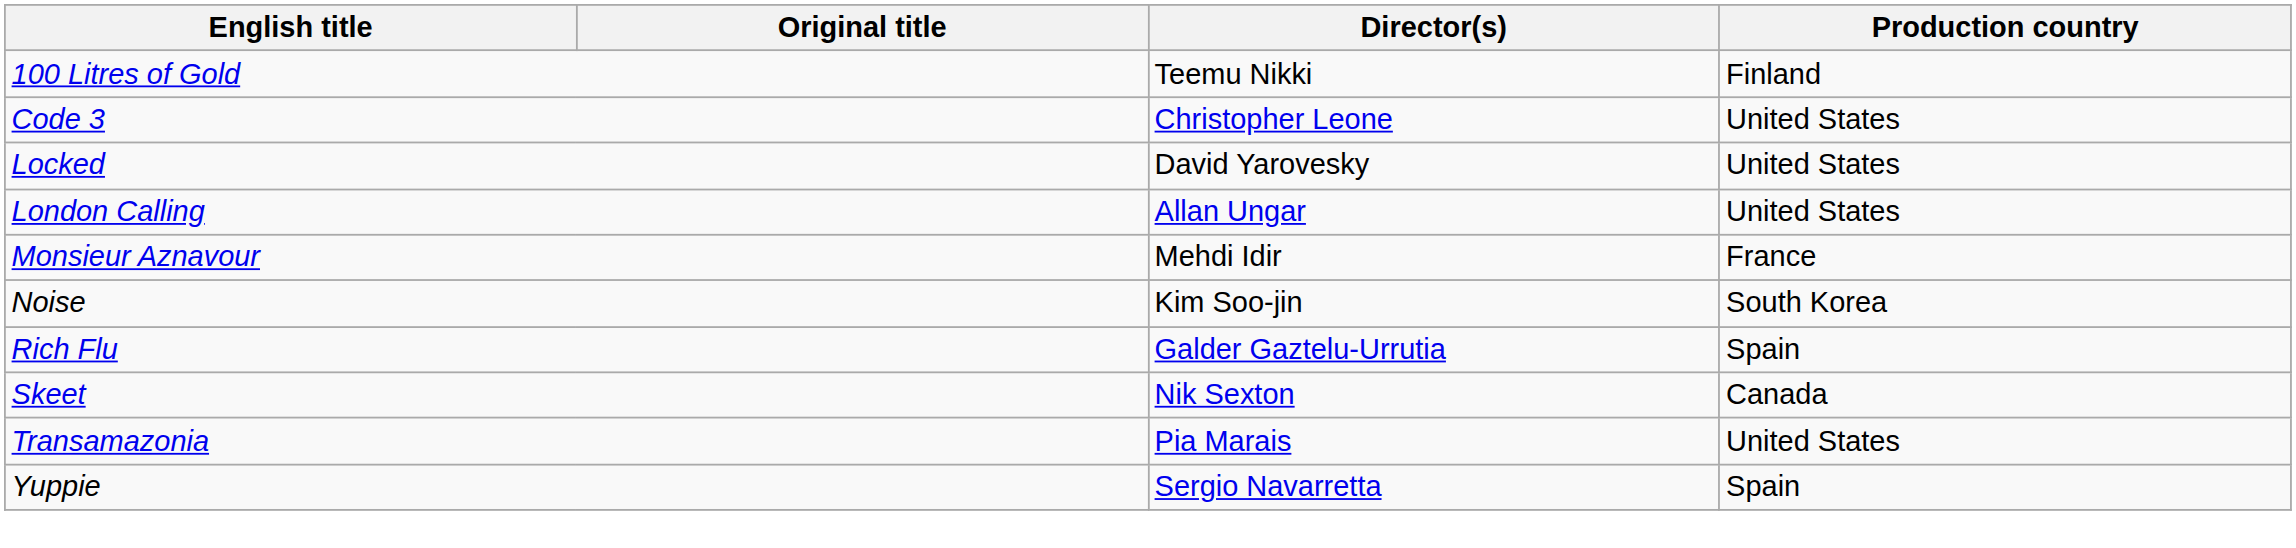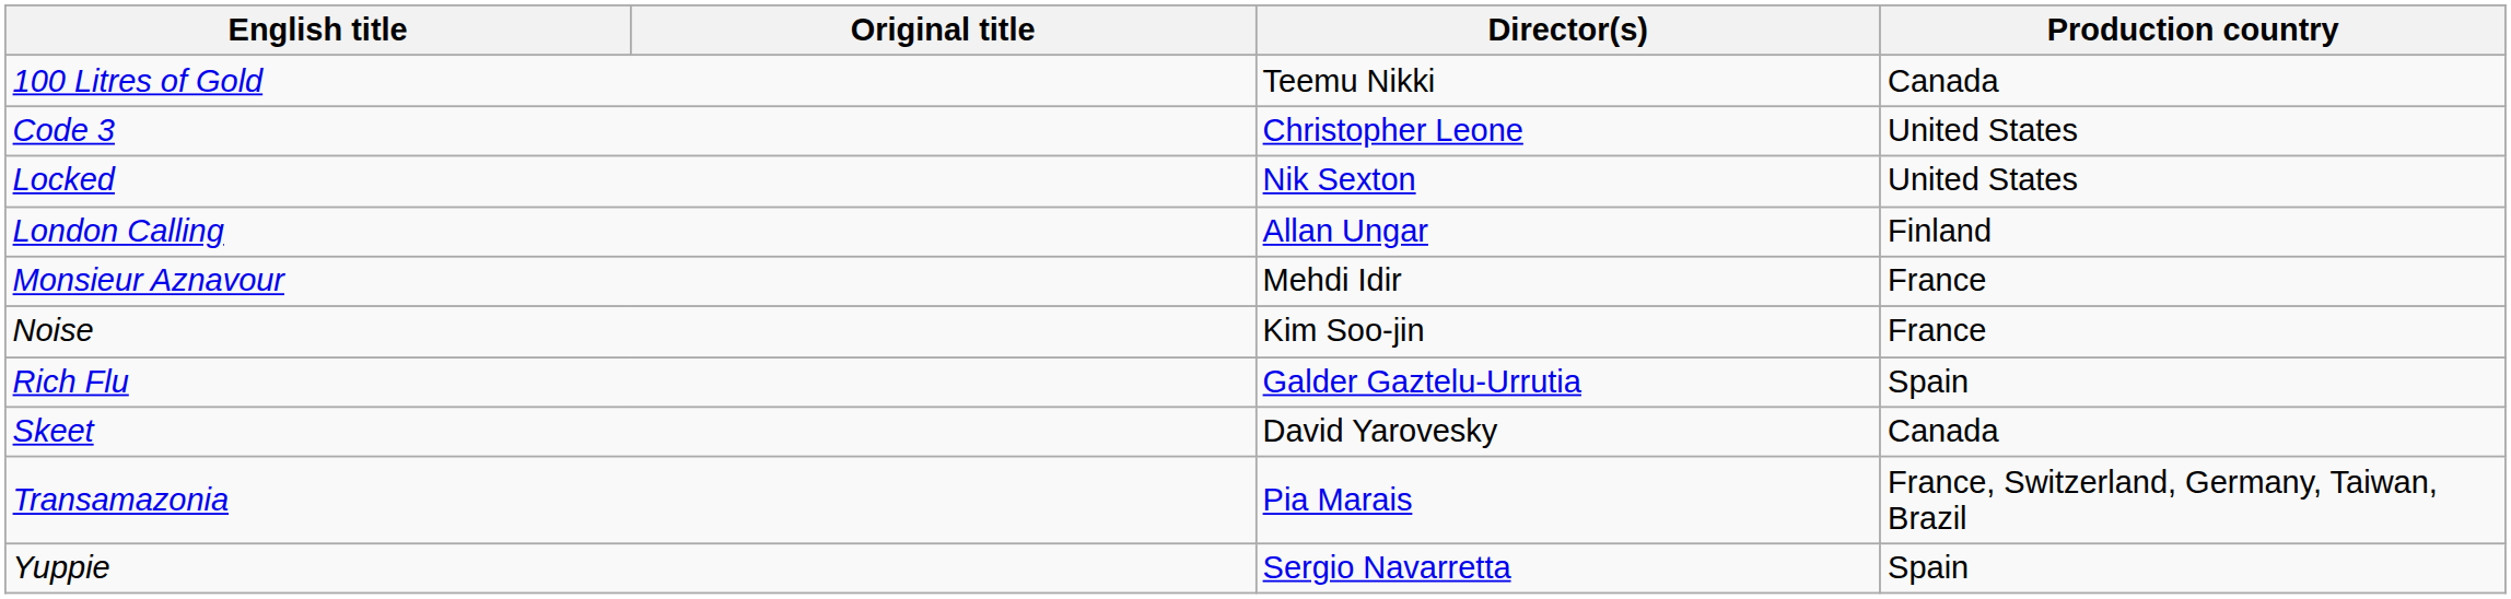100 Litres of Gold | Production country: Finland -> Canada
Locked | Director(s): David Yarovesky -> Nik Sexton
London Calling | Production country: United States -> Finland
Noise | Production country: South Korea -> France
Skeet | Director(s): Nik Sexton -> David Yarovesky
Transamazonia | Production country: United States -> France, Switzerland, Germany, Taiwan, Brazil
